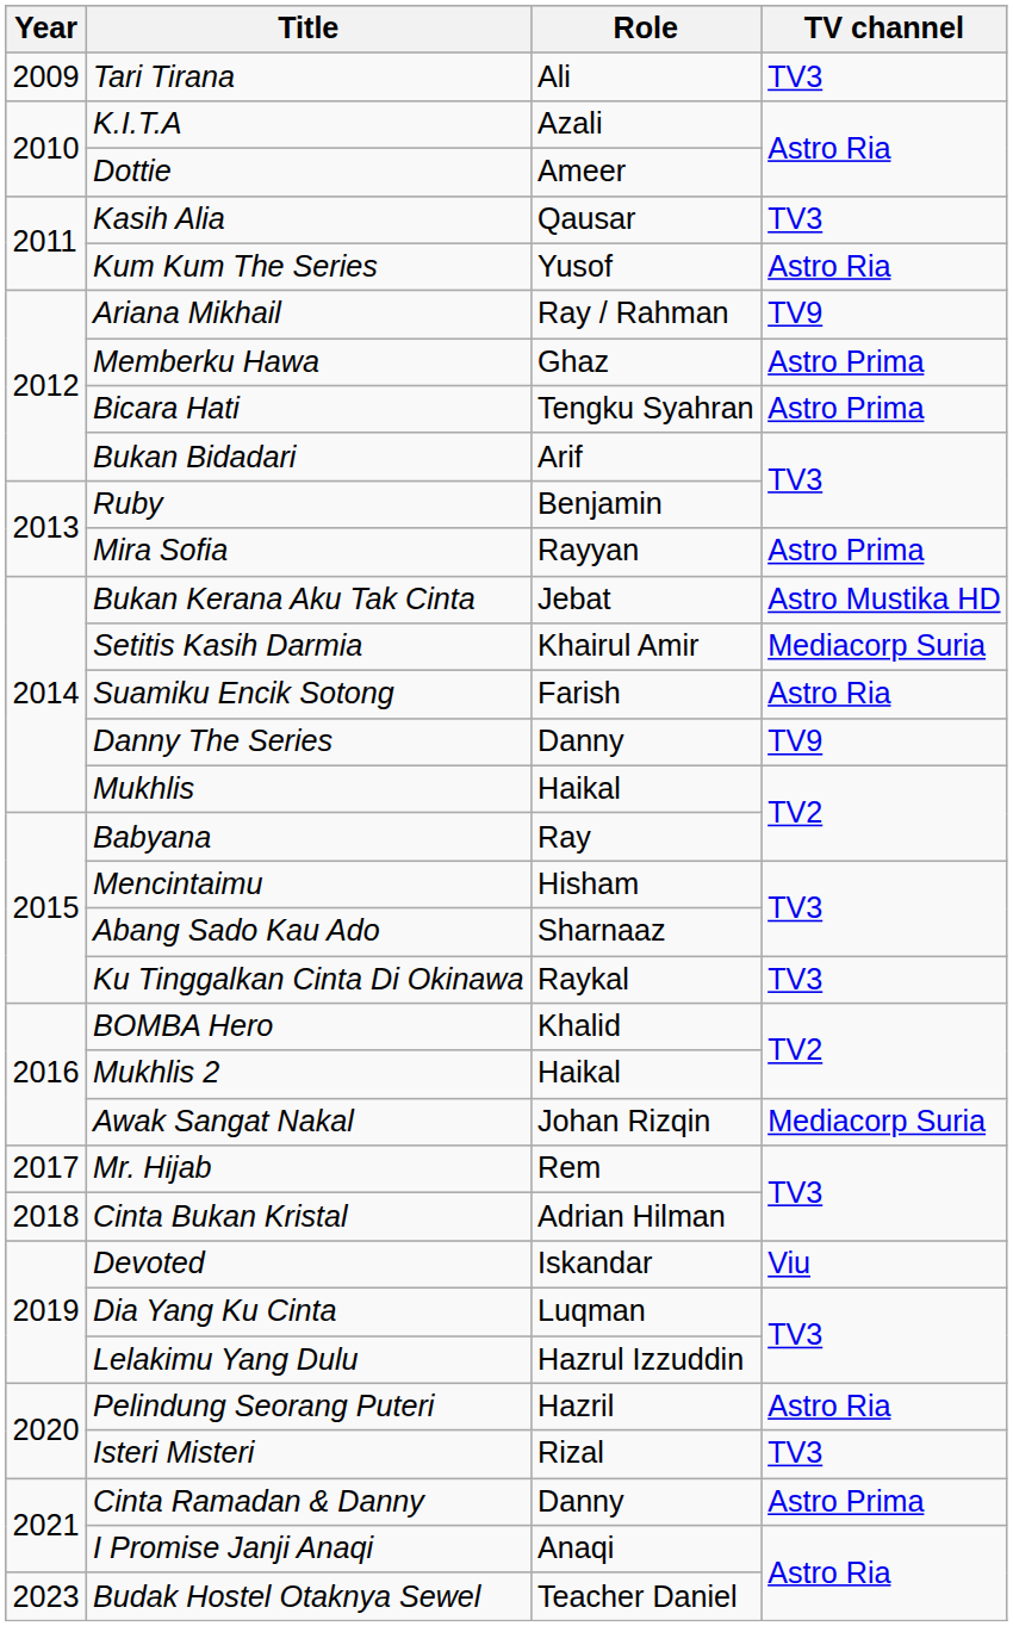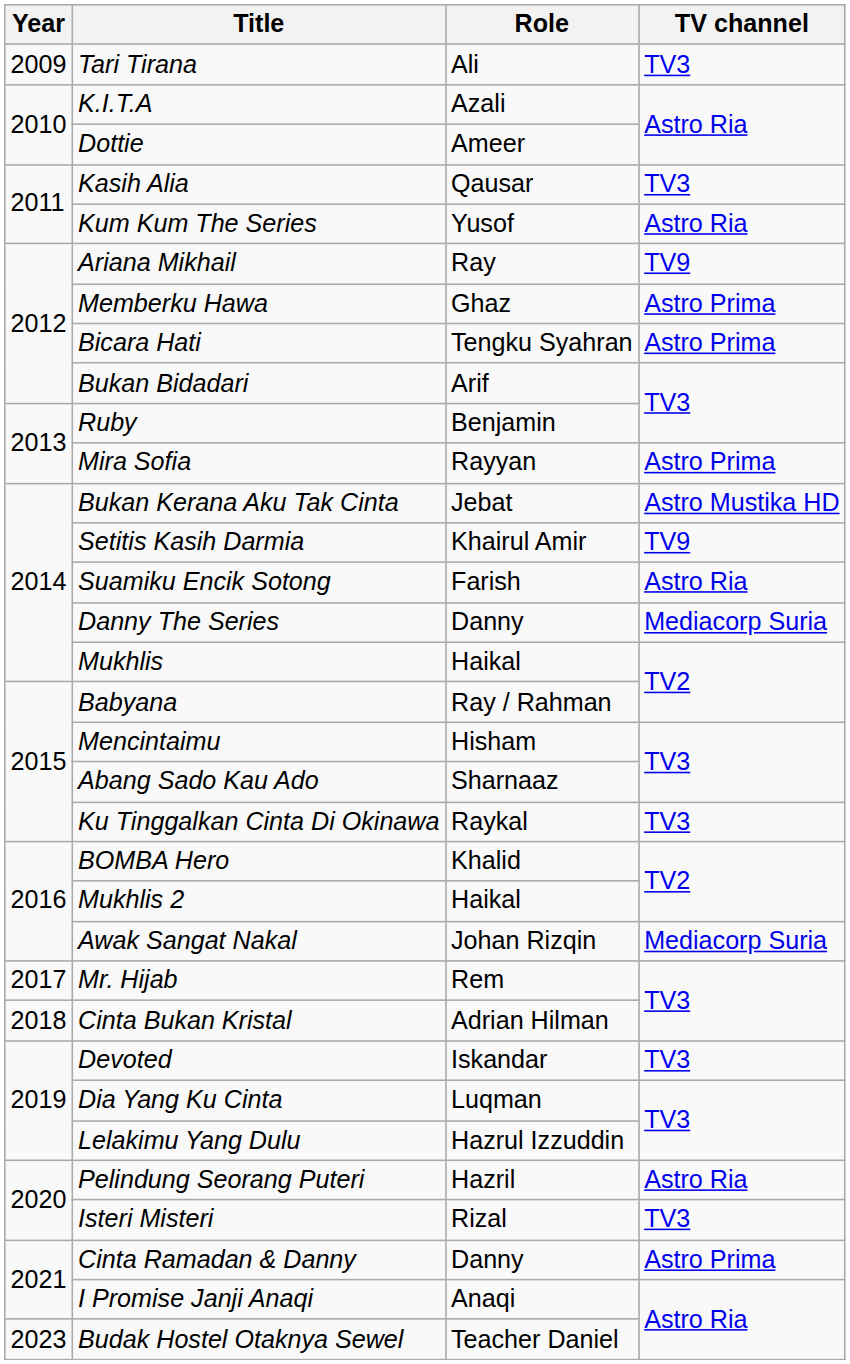Ariana Mikhail | Role: Ray / Rahman -> Ray
Setitis Kasih Darmia | TV channel: Mediacorp Suria -> TV9
Danny The Series | TV channel: TV9 -> Mediacorp Suria
Babyana | Role: Ray -> Ray / Rahman
Devoted | TV channel: Viu -> TV3
